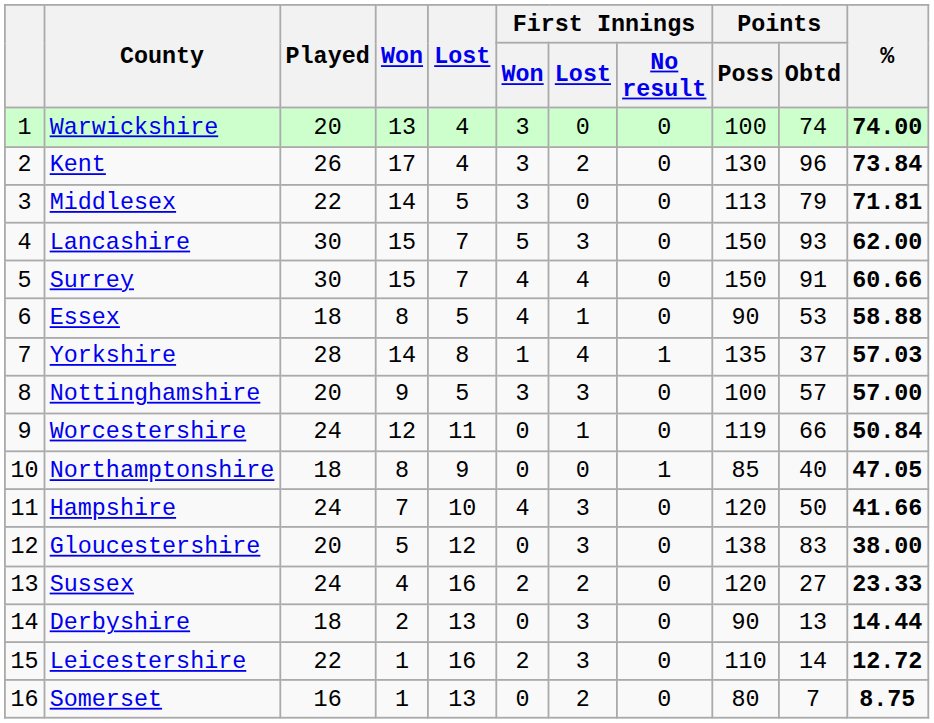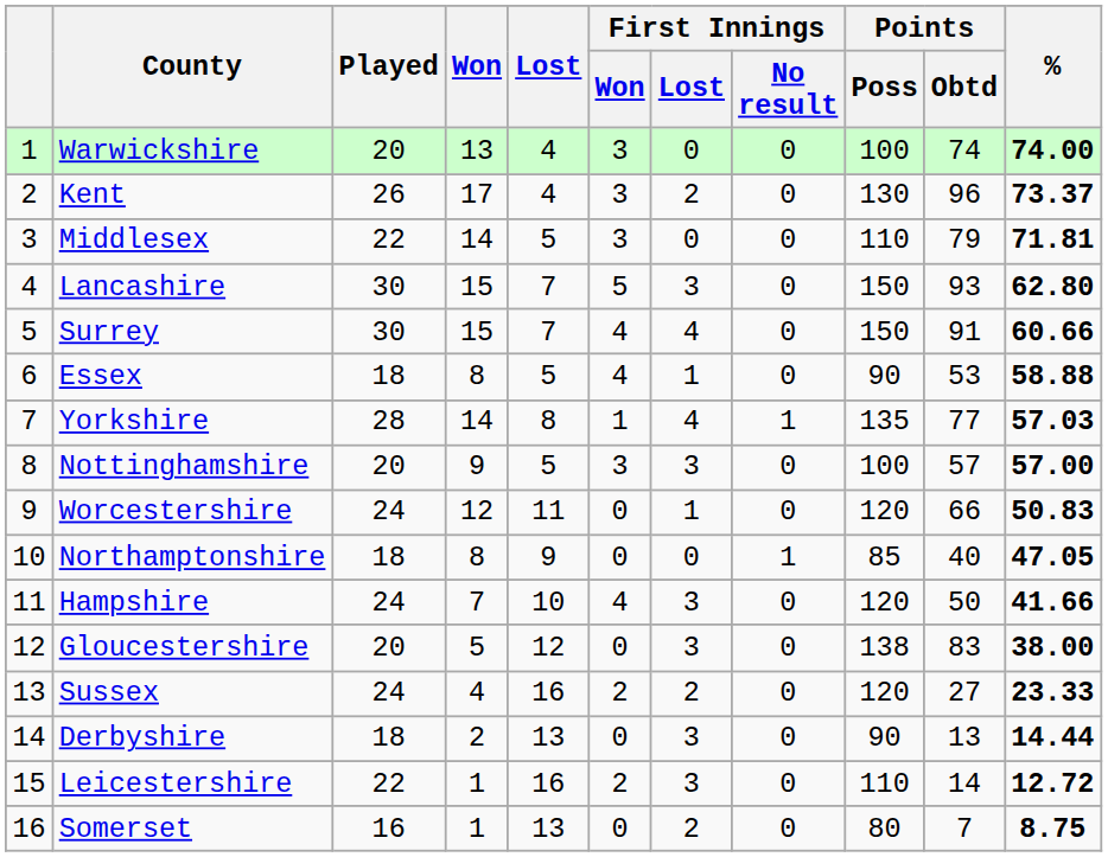Kent | %: 73.84 -> 73.37
Middlesex | Points / Poss: 113 -> 110
Lancashire | %: 62.00 -> 62.80
Yorkshire | Points / Obtd: 37 -> 77
Worcestershire | Points / Poss: 119 -> 120
Worcestershire | %: 50.84 -> 50.83
